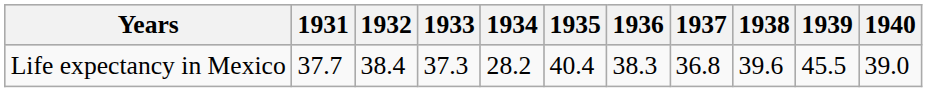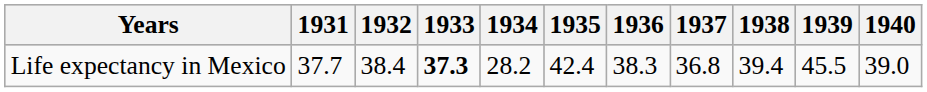Life expectancy in Mexico | 1933: normal -> bold
Life expectancy in Mexico | 1935: 40.4 -> 42.4
Life expectancy in Mexico | 1938: 39.6 -> 39.4
